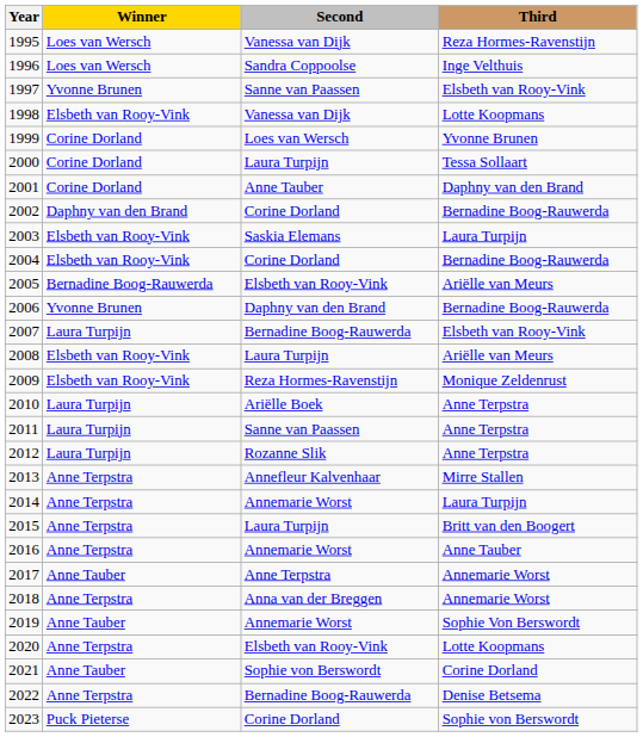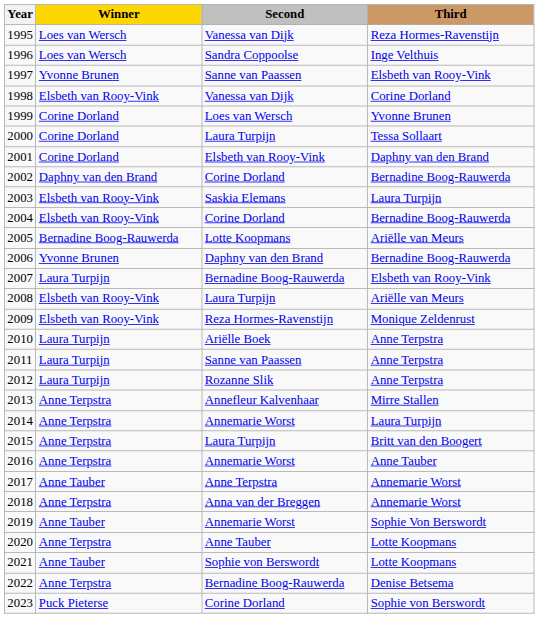1998 | Third: Lotte Koopmans -> Corine Dorland
2001 | Second: Anne Tauber -> Elsbeth van Rooy-Vink
2005 | Second: Elsbeth van Rooy-Vink -> Lotte Koopmans
2020 | Second: Elsbeth van Rooy-Vink -> Anne Tauber
2021 | Third: Corine Dorland -> Lotte Koopmans
